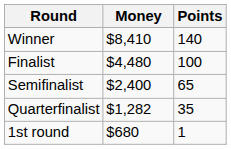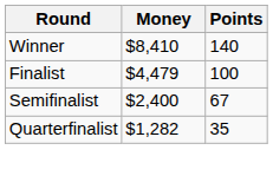Finalist | Money: $4,480 -> $4,479
Semifinalist | Points: 65 -> 67
- row: 1st round | $680 | 1
